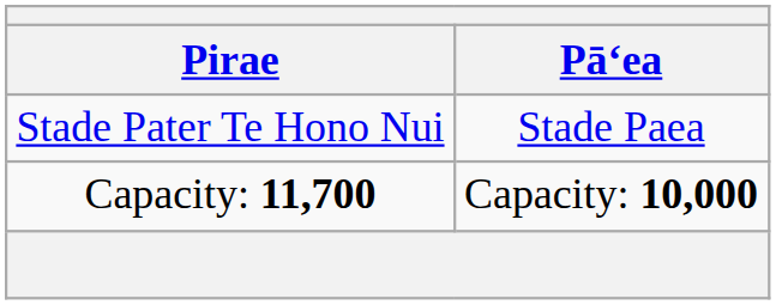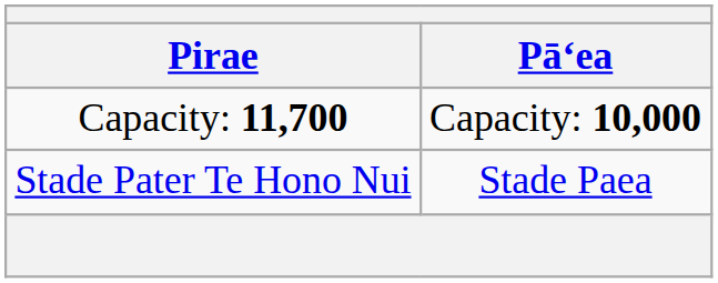rows swapped: Stade Pater Te Hono Nui <-> Capacity: 11,700
